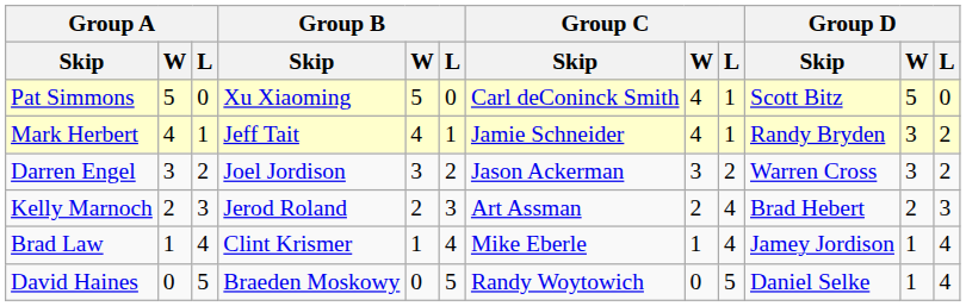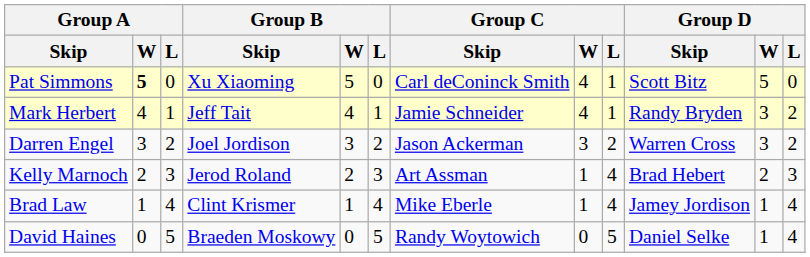Pat Simmons | Group A / W: normal -> bold
Kelly Marnoch | Group C / W: 2 -> 1
